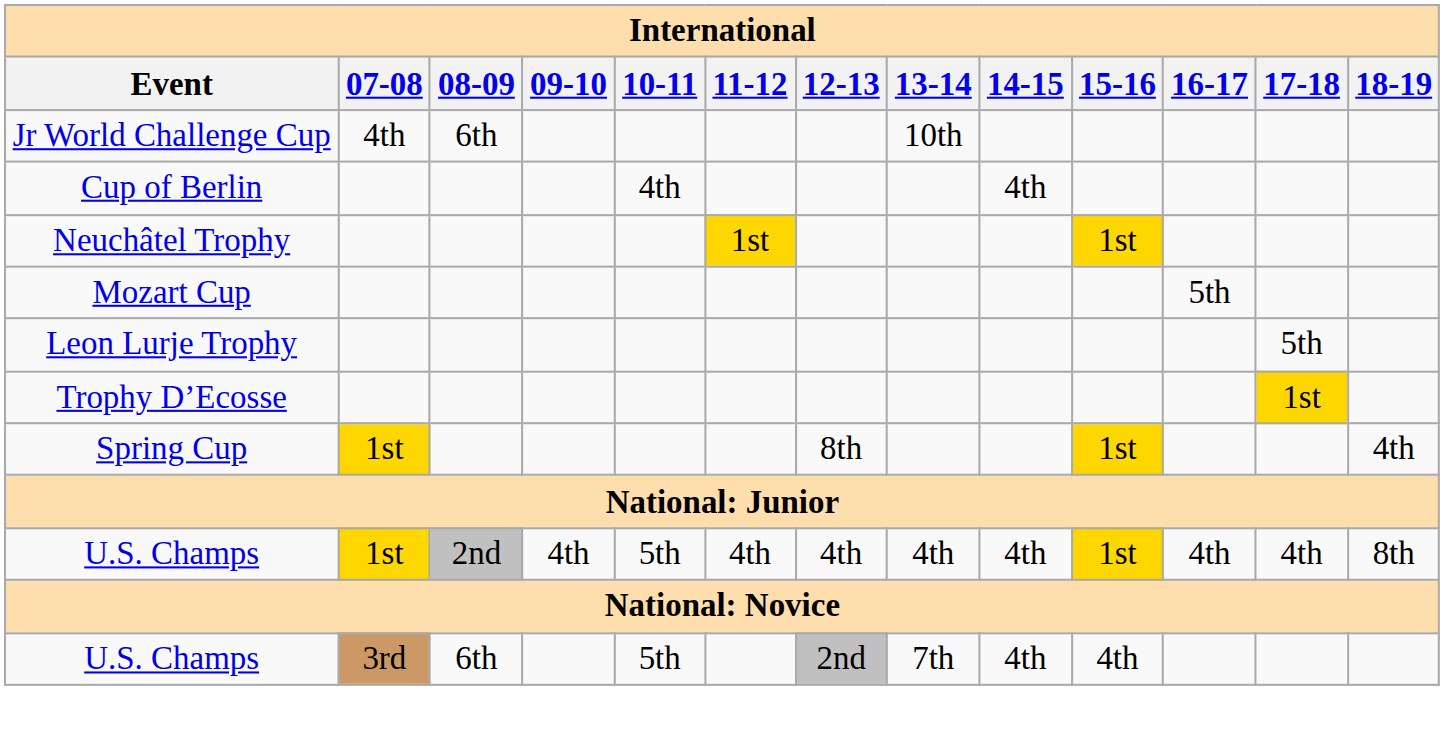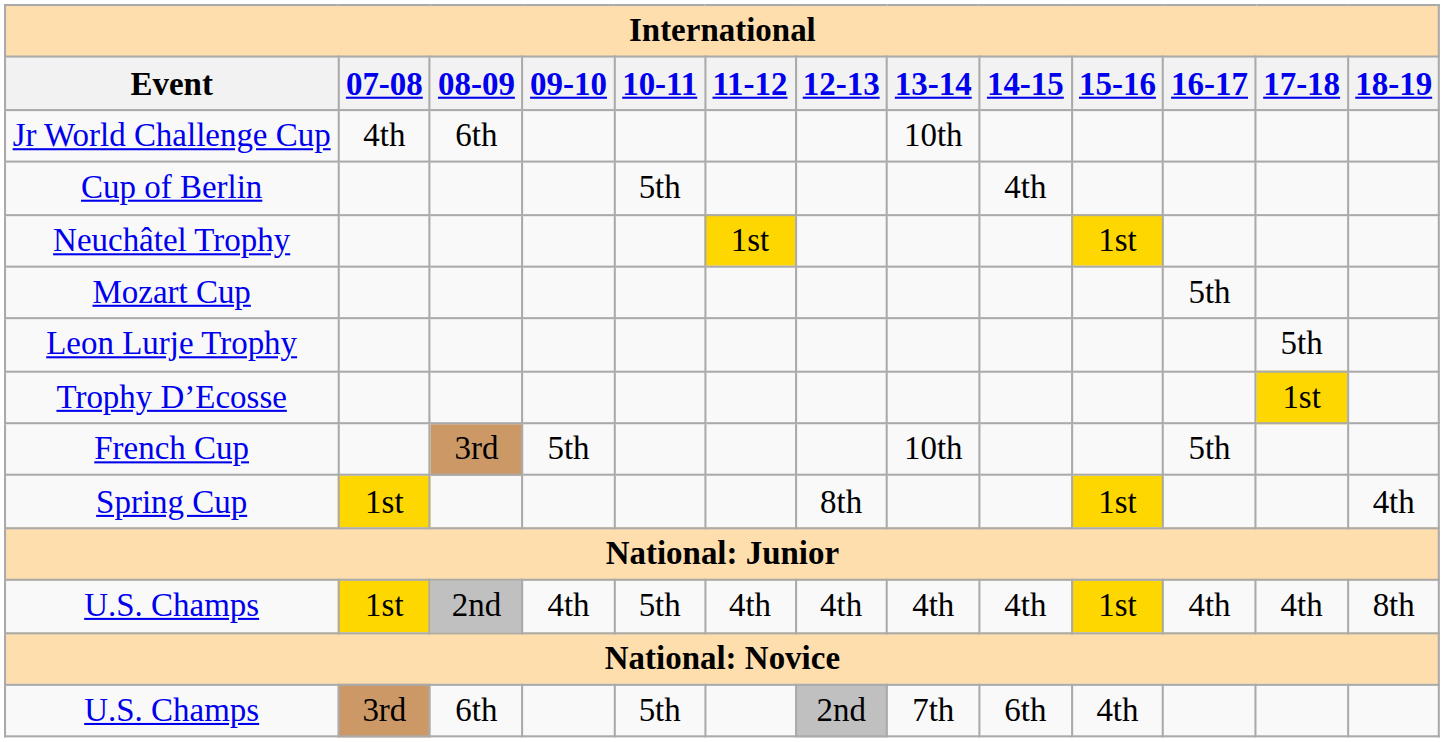Cup of Berlin | 10-11: 4th -> 5th
+ row: French Cup | 3rd | 5th | 10th | 5th
U.S. Champs / 3rd | 14-15: 4th -> 6th
